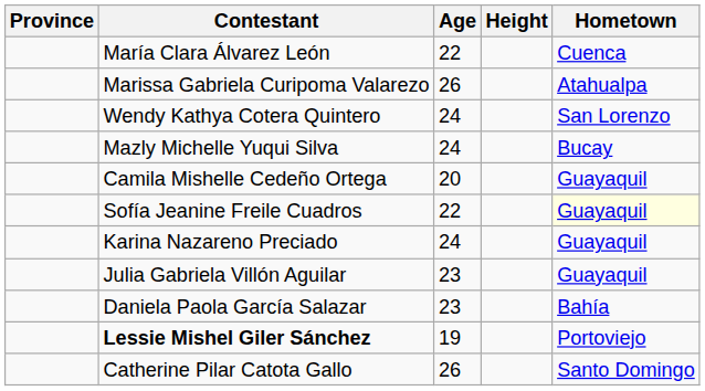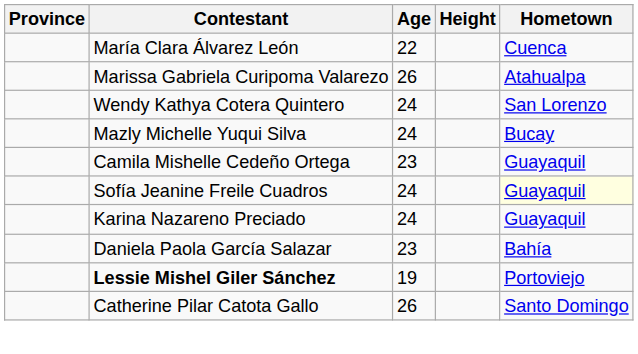Camila Mishelle Cedeño Ortega | Age: 20 -> 23
Sofía Jeanine Freile Cuadros | Age: 22 -> 24
- row: Julia Gabriela Villón Aguilar | 23 | Guayaquil
